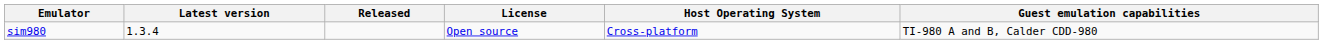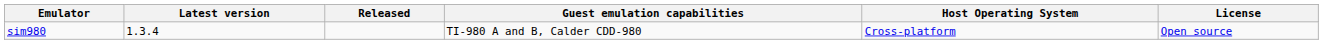columns swapped: Guest emulation capabilities <-> License
